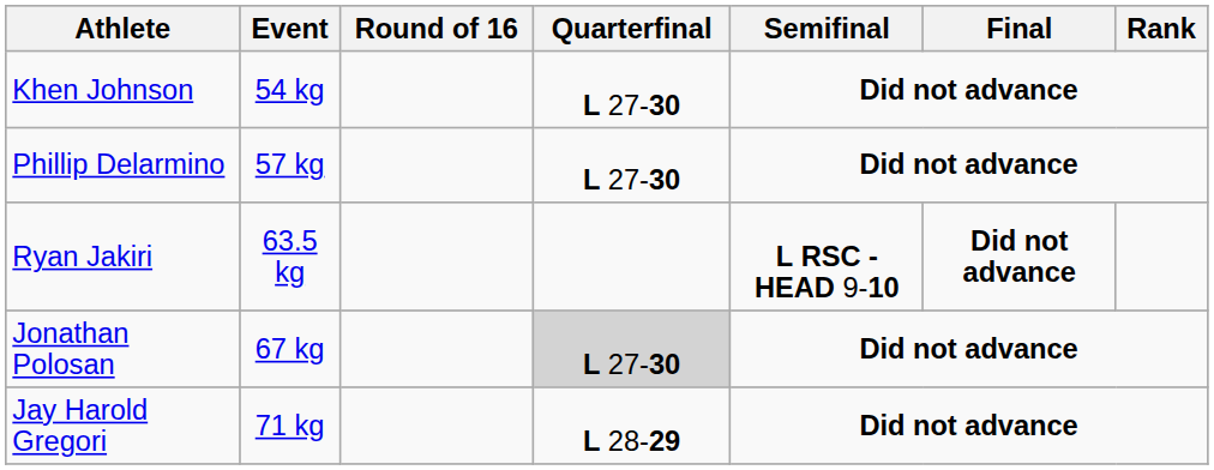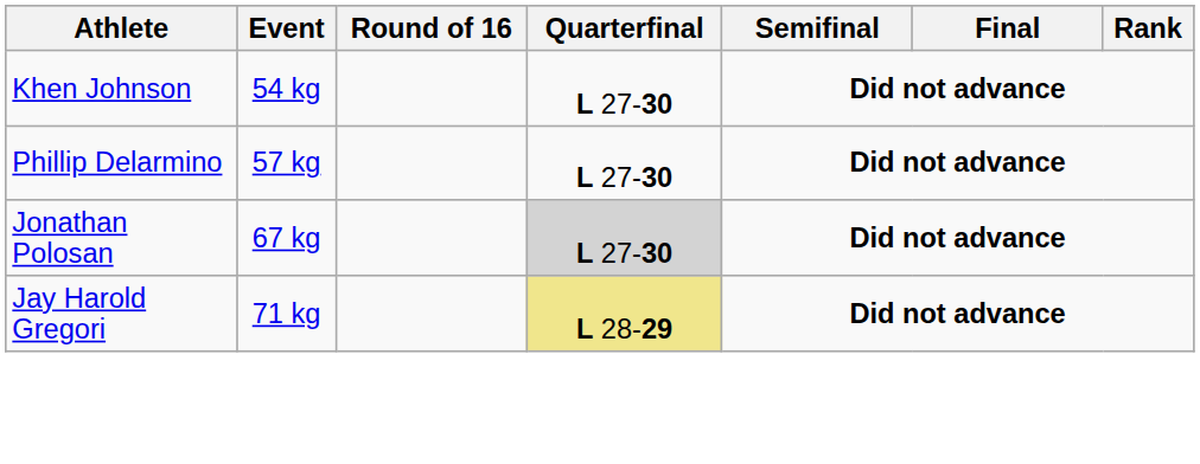- row: Ryan Jakiri | 63.5 kg | L RSC - HEAD 9-10 | Did not advance
Jay Harold Gregori | Quarterfinal: no background -> khaki background
